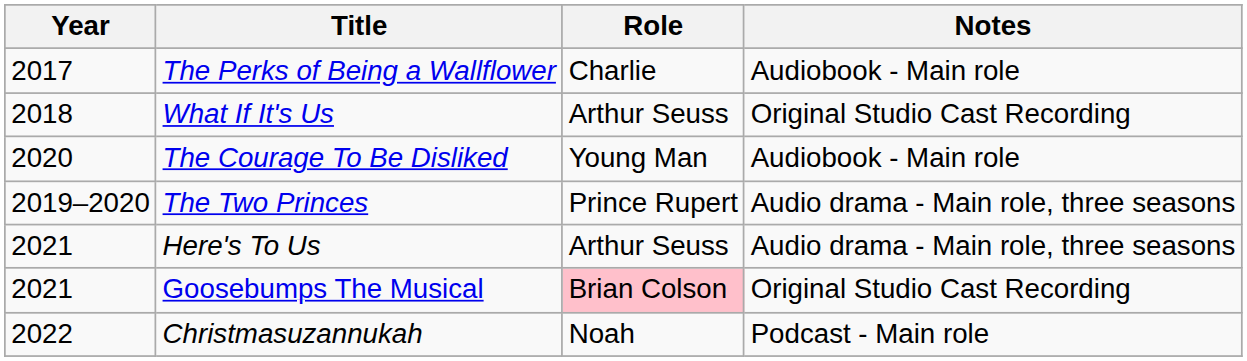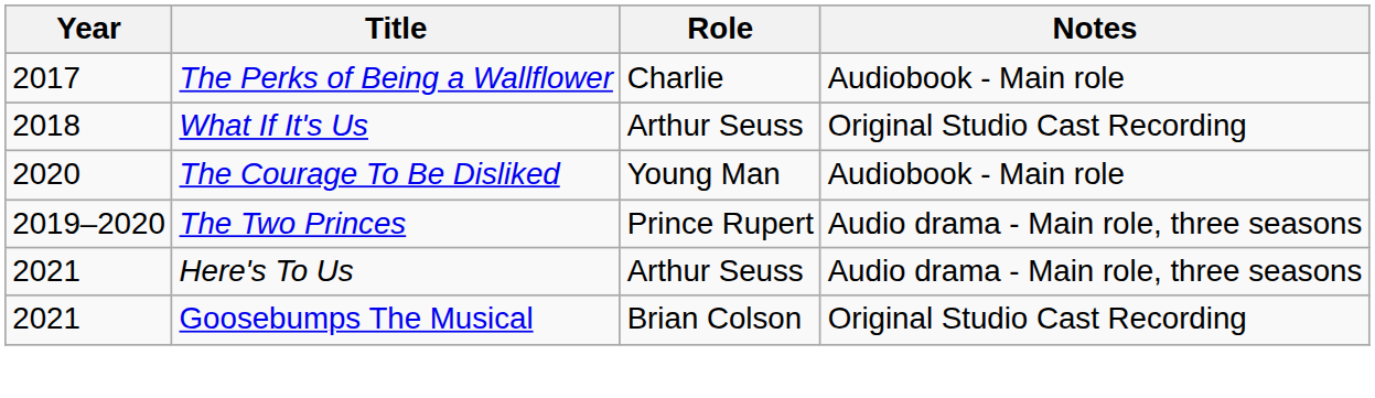Goosebumps The Musical | Role: pink background -> no background
- row: 2022 | Christmasuzannukah | Noah | Podcast - Main role
